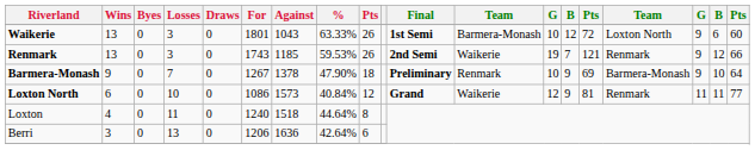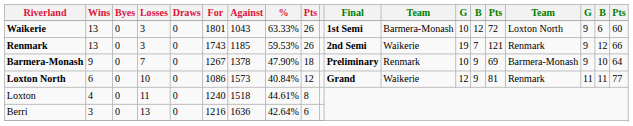Loxton | %: 44.64% -> 44.61%
Berri | For: 1206 -> 1216
